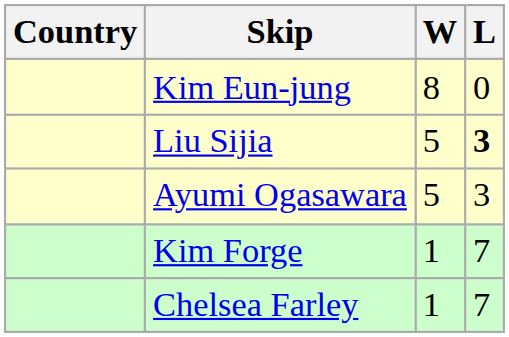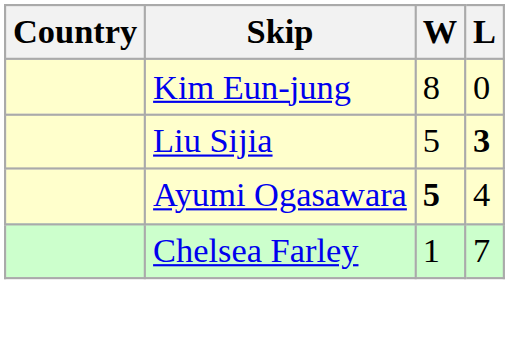Ayumi Ogasawara | W: normal -> bold
Ayumi Ogasawara | L: 3 -> 4
- row: Kim Forge | 1 | 7
